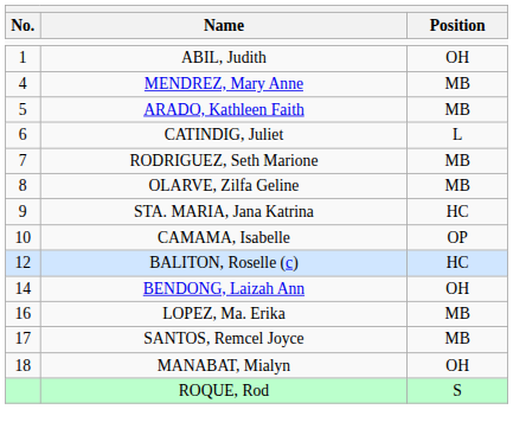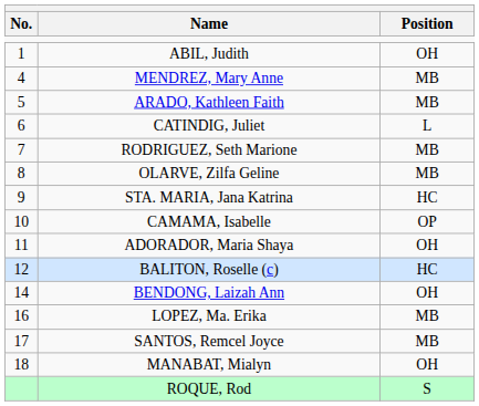+ row: 11 | ADORADOR, Maria Shaya | OH
